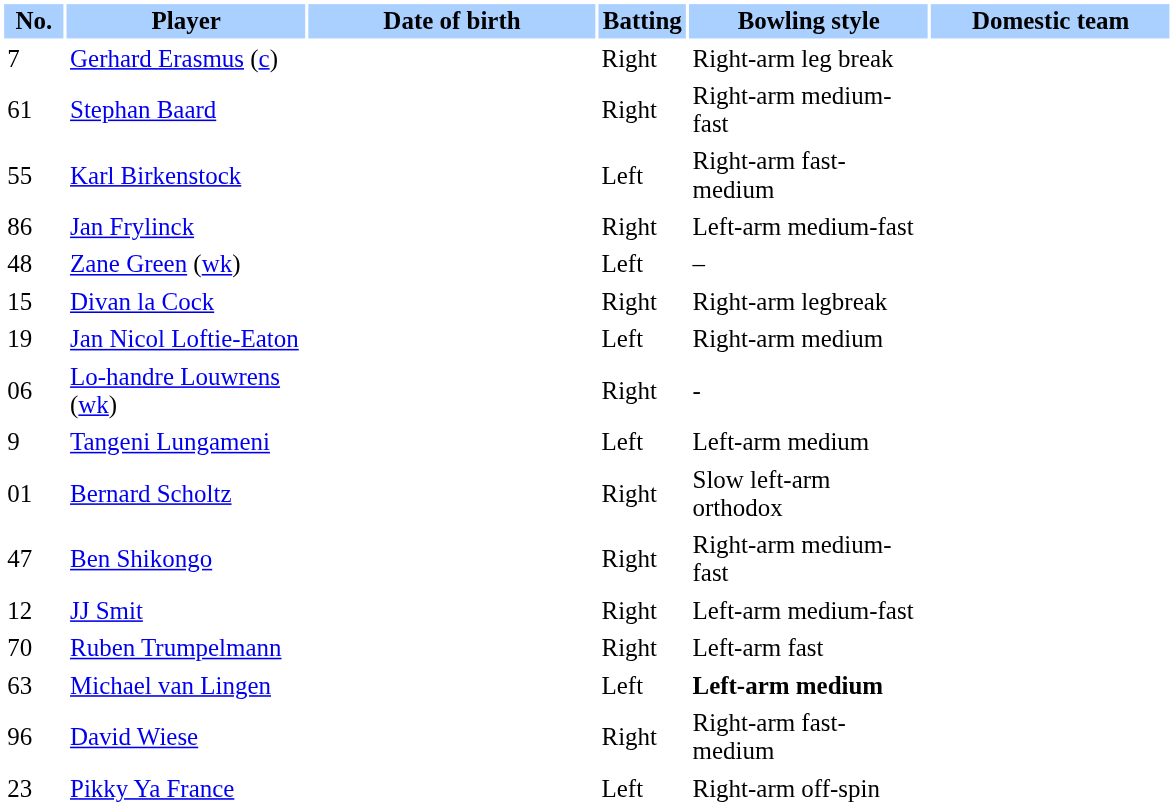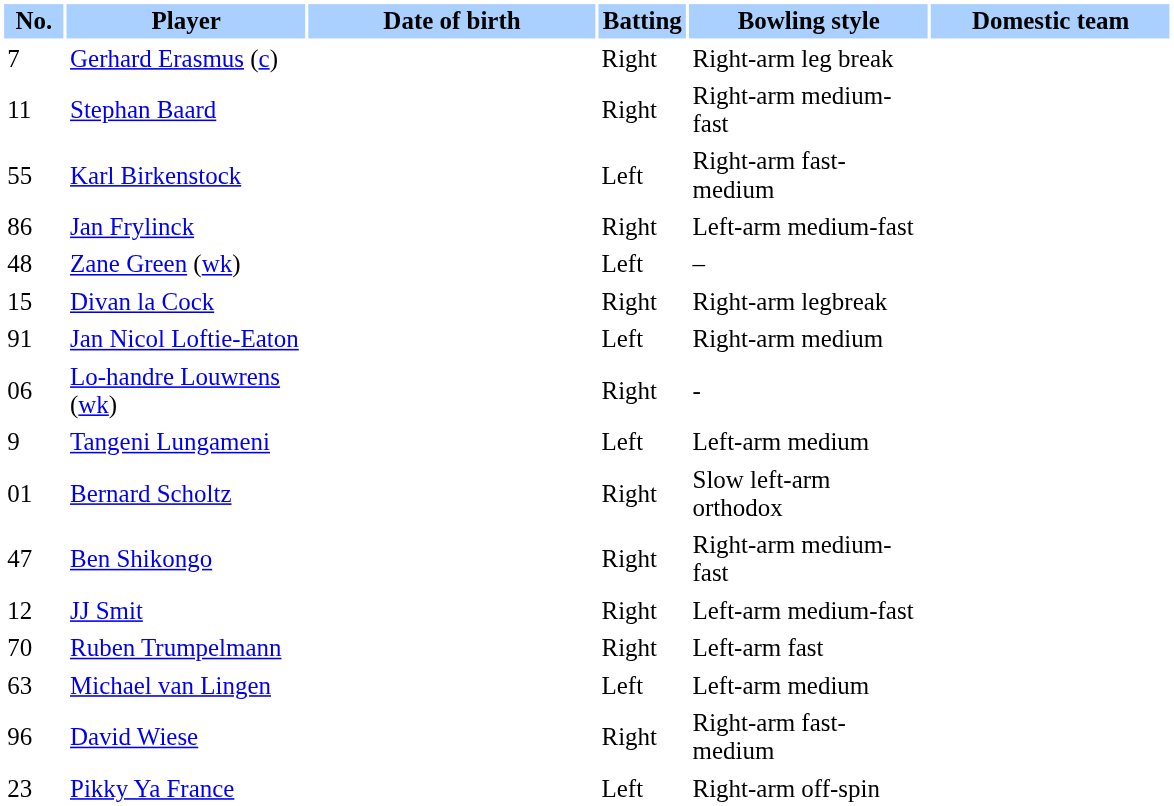Stephan Baard | No.: 61 -> 11
Jan Nicol Loftie-Eaton | No.: 19 -> 91
Michael van Lingen | Bowling style: bold -> normal
